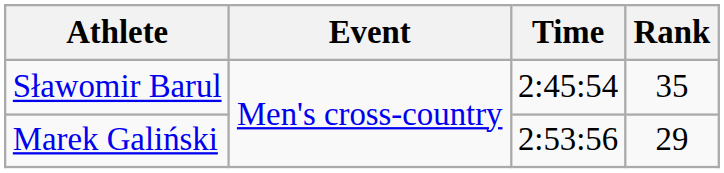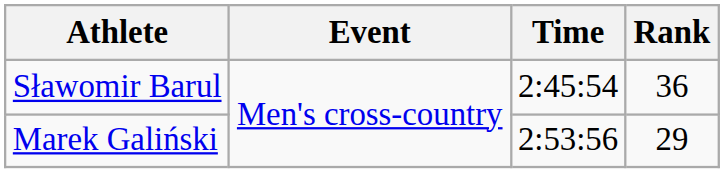Sławomir Barul | Rank: 35 -> 36
